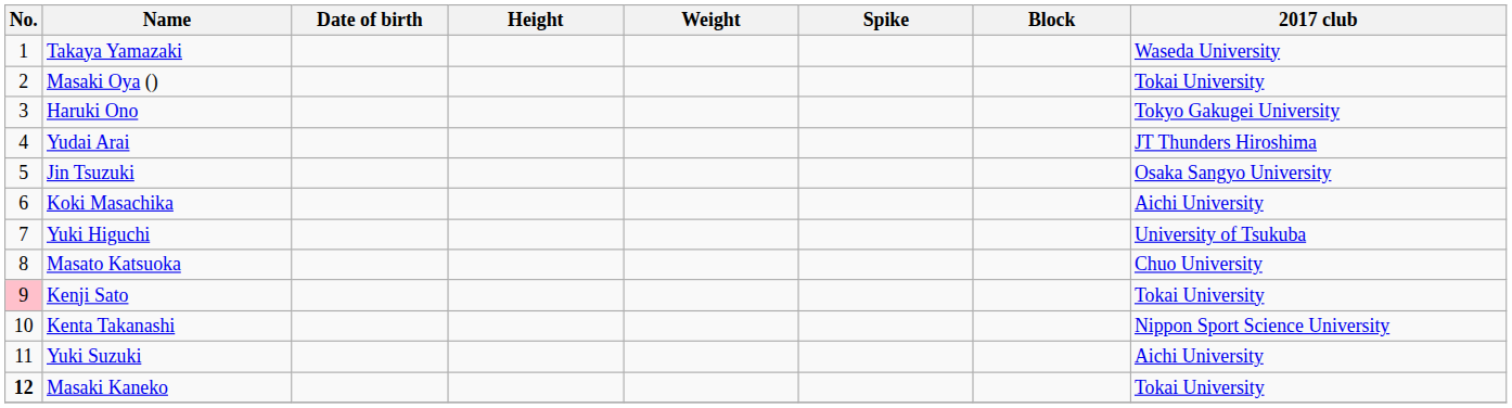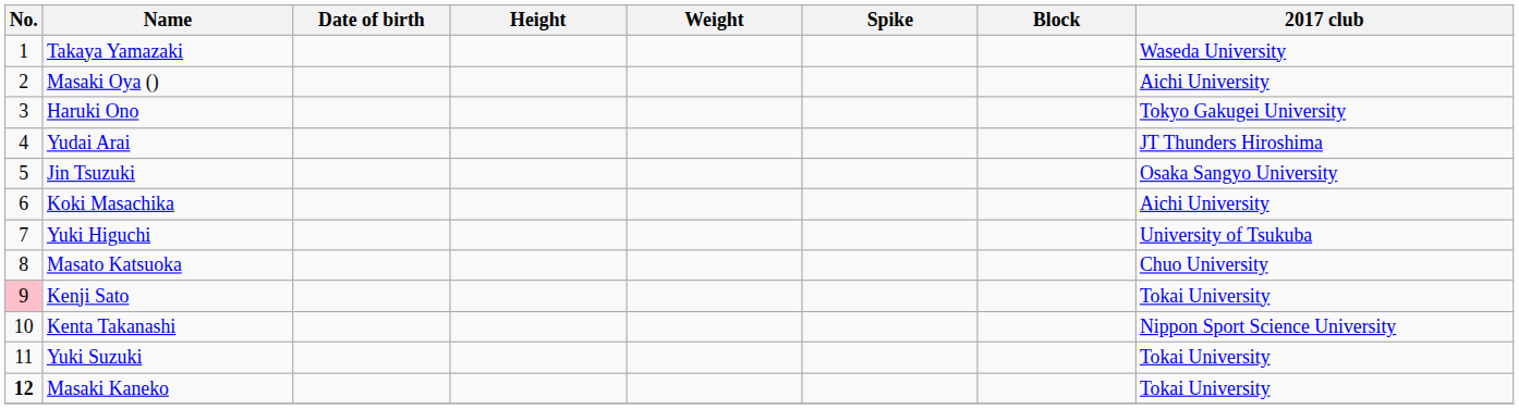Masaki Oya () | 2017 club: Tokai University -> Aichi University
Yuki Suzuki | 2017 club: Aichi University -> Tokai University
